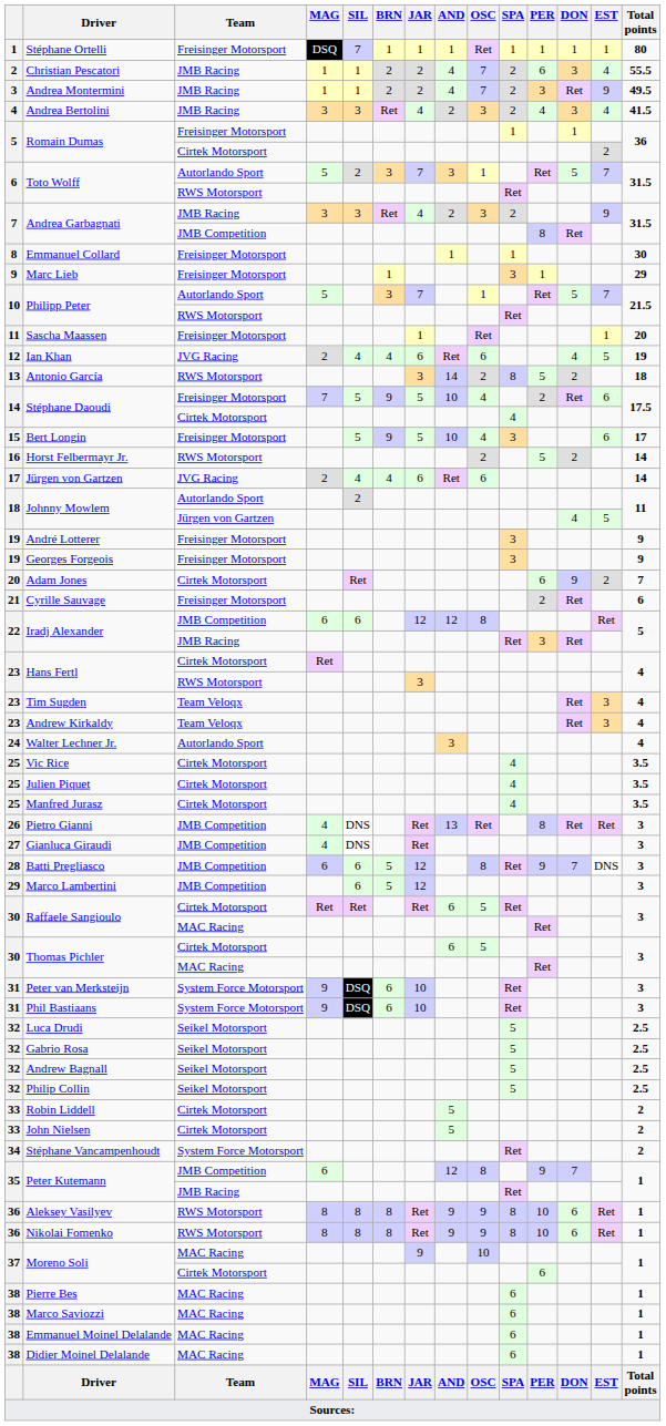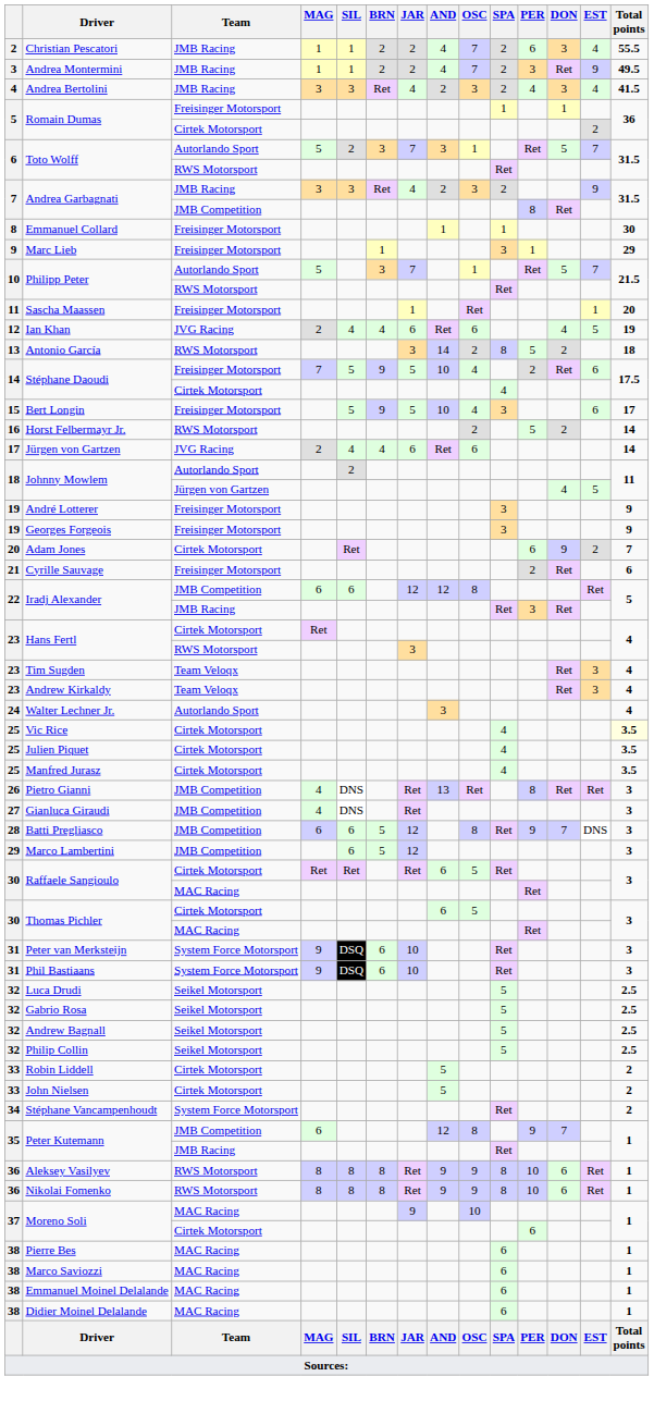- row: 1 | Stéphane Ortelli | Freisinger Motorsport | DSQ | 7 | 1 | 1 | 1 | Ret | 1 | 1 | 1 | 1 | 80
Vic Rice | Total points: no background -> lightyellow background
